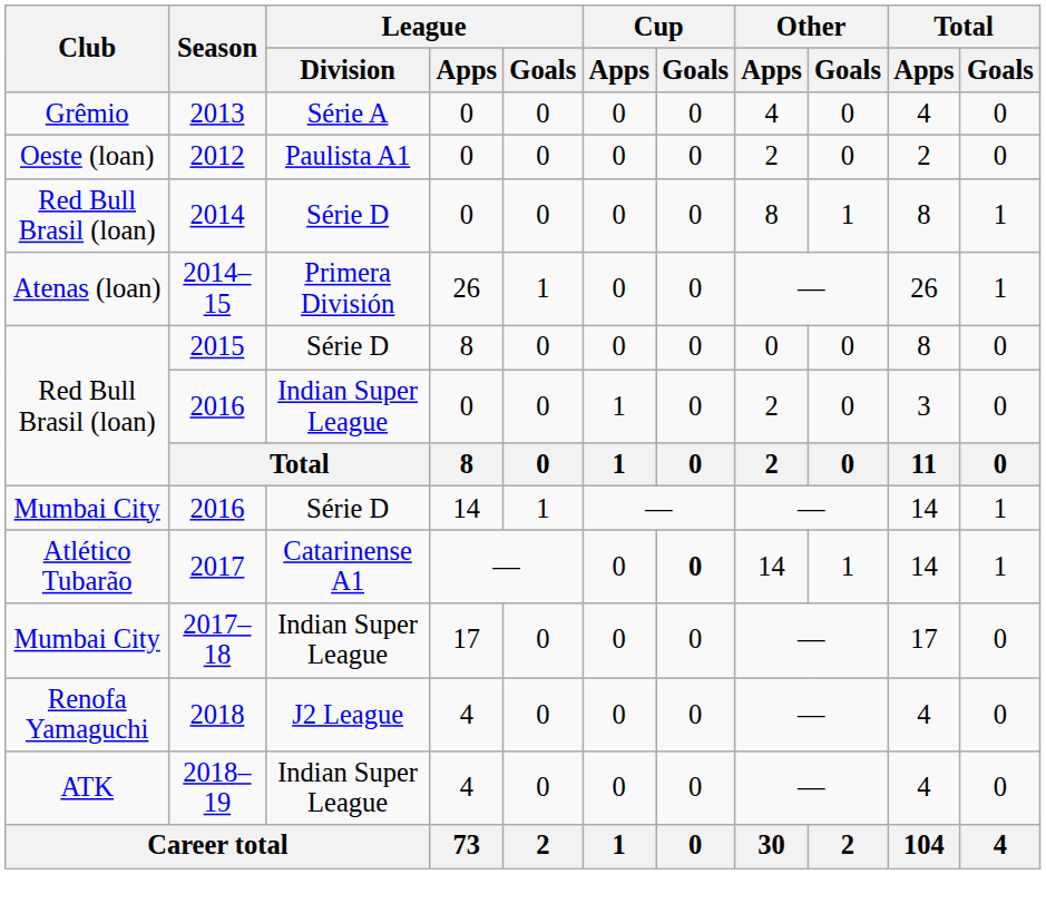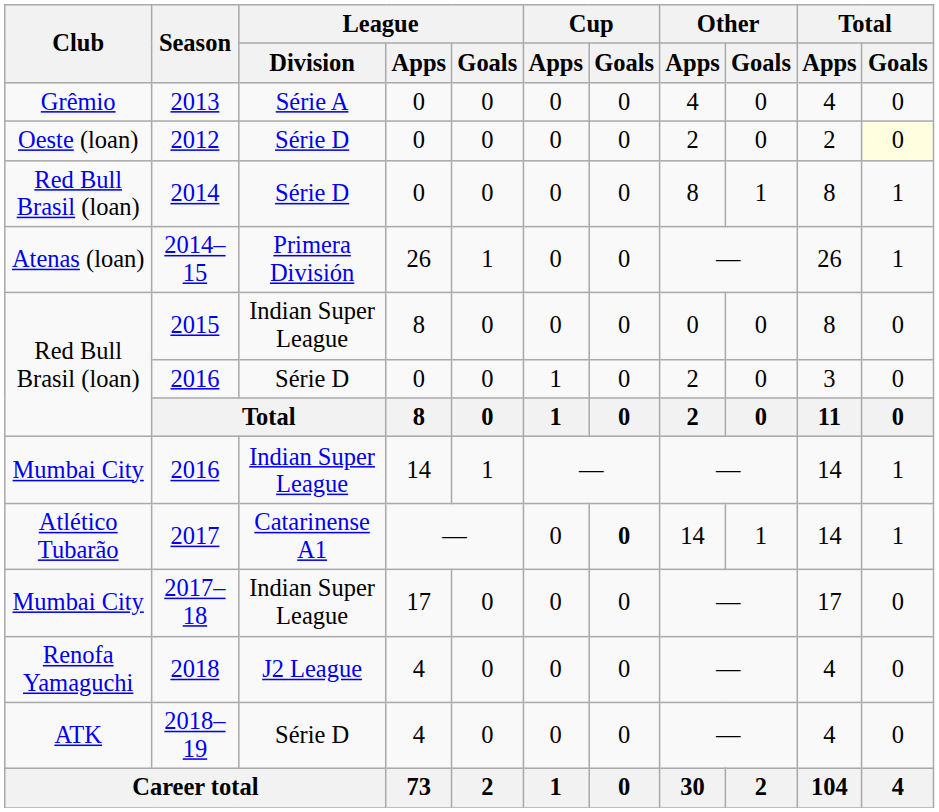2012 | League / Division: Paulista A1 -> Série D
2012 | Total / Goals: no background -> lightyellow background
2015 | League / Division: Série D -> Indian Super League
Red Bull Brasil (loan) / 2016 | League / Division: Indian Super League -> Série D
Mumbai City / 2016 | League / Division: Série D -> Indian Super League
2018–19 | League / Division: Indian Super League -> Série D
